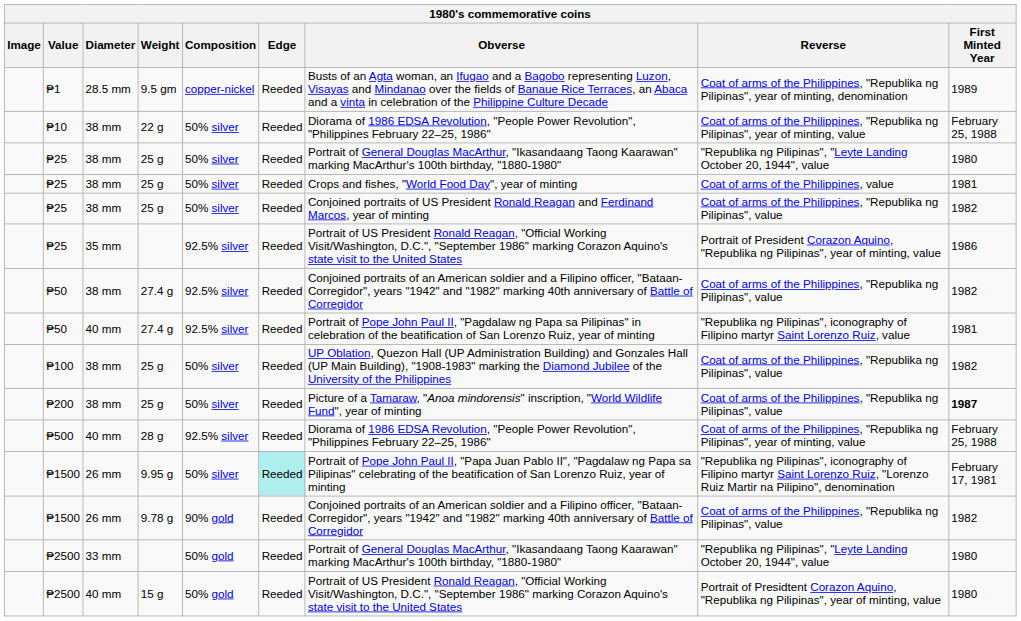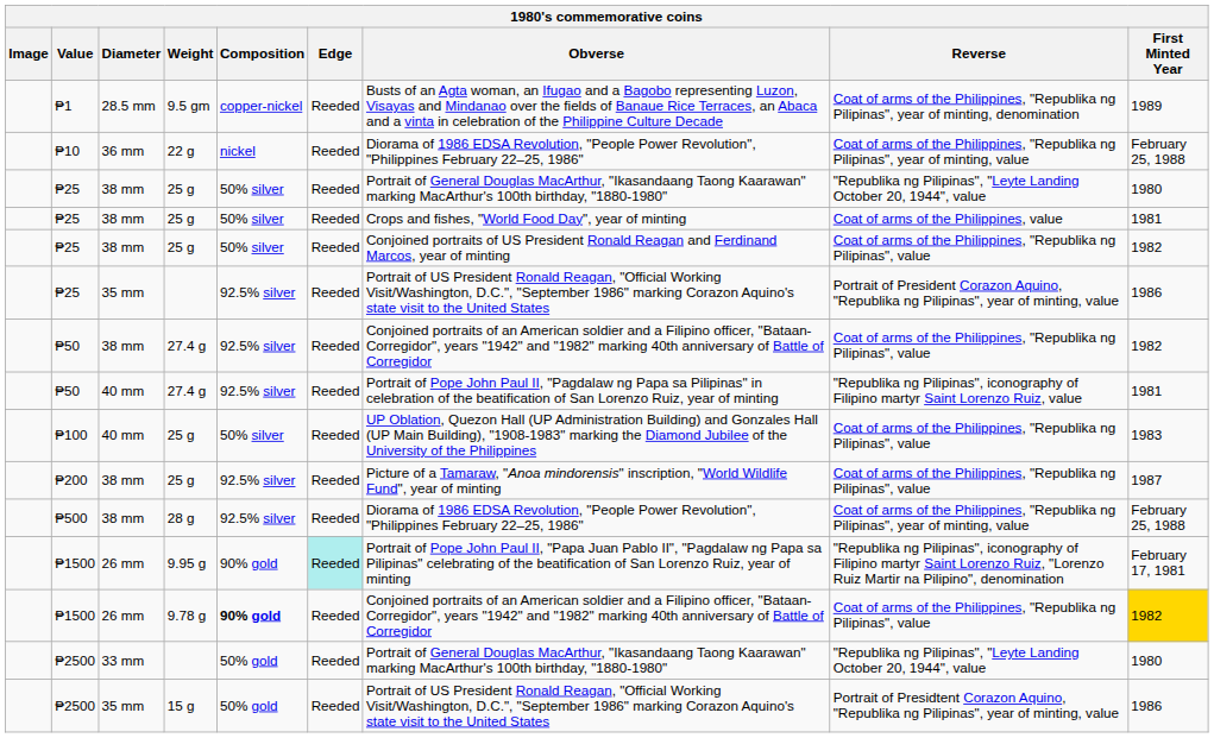₱10 | Diameter: 38 mm -> 36 mm
₱10 | Composition: 50% silver -> nickel
₱100 | Diameter: 38 mm -> 40 mm
₱100 | First Minted Year: 1982 -> 1983
₱200 | Composition: 50% silver -> 92.5% silver
₱200 | First Minted Year: bold -> normal
₱500 | Diameter: 40 mm -> 38 mm
₱1500 / 9.95 g | Composition: 50% silver -> 90% gold
₱1500 / 9.78 g | Composition: normal -> bold
₱1500 / 9.78 g | First Minted Year: no background -> gold background
₱2500 / 15 g | Diameter: 40 mm -> 35 mm
₱2500 / 15 g | First Minted Year: 1980 -> 1986
